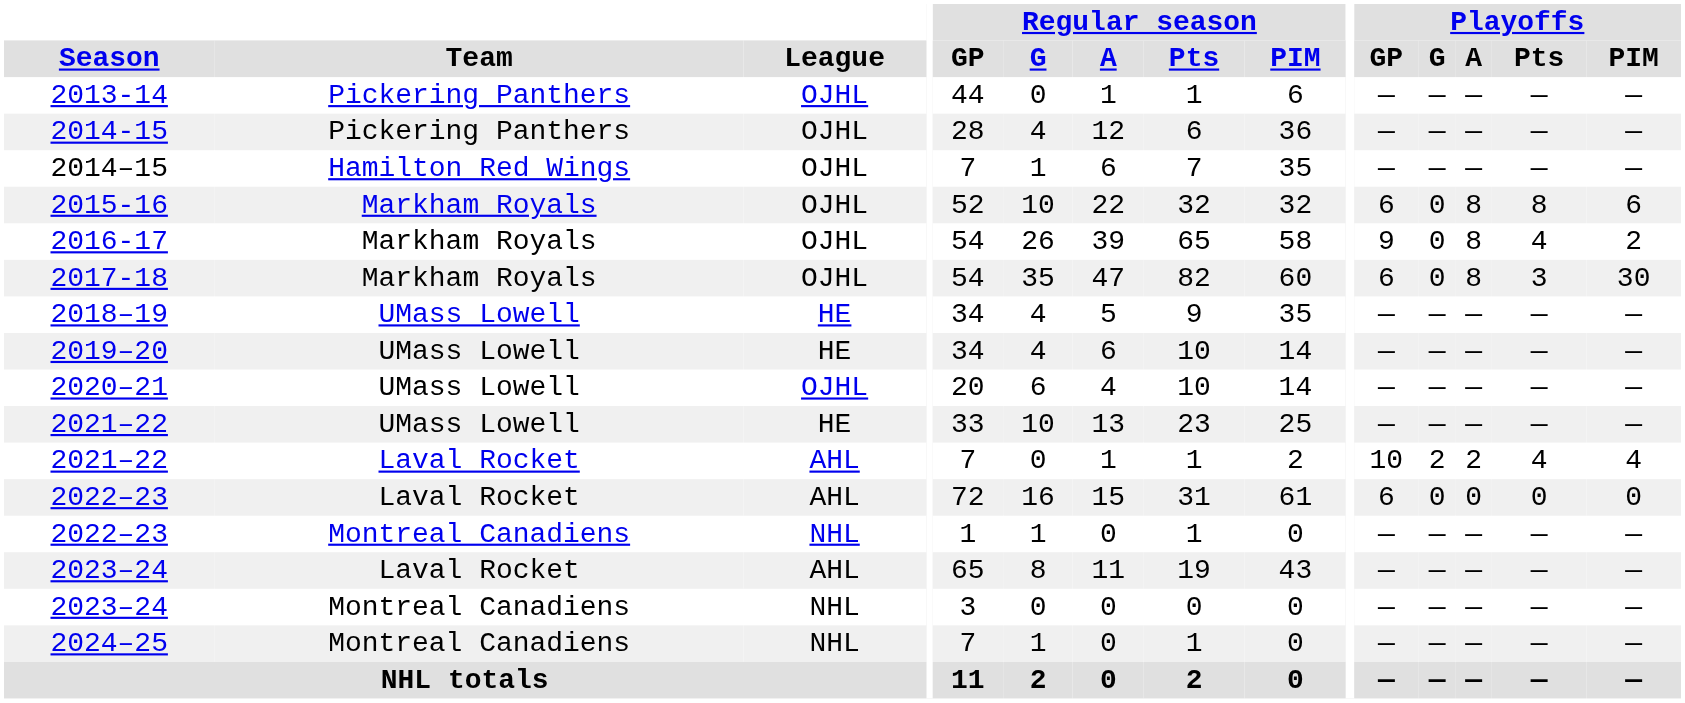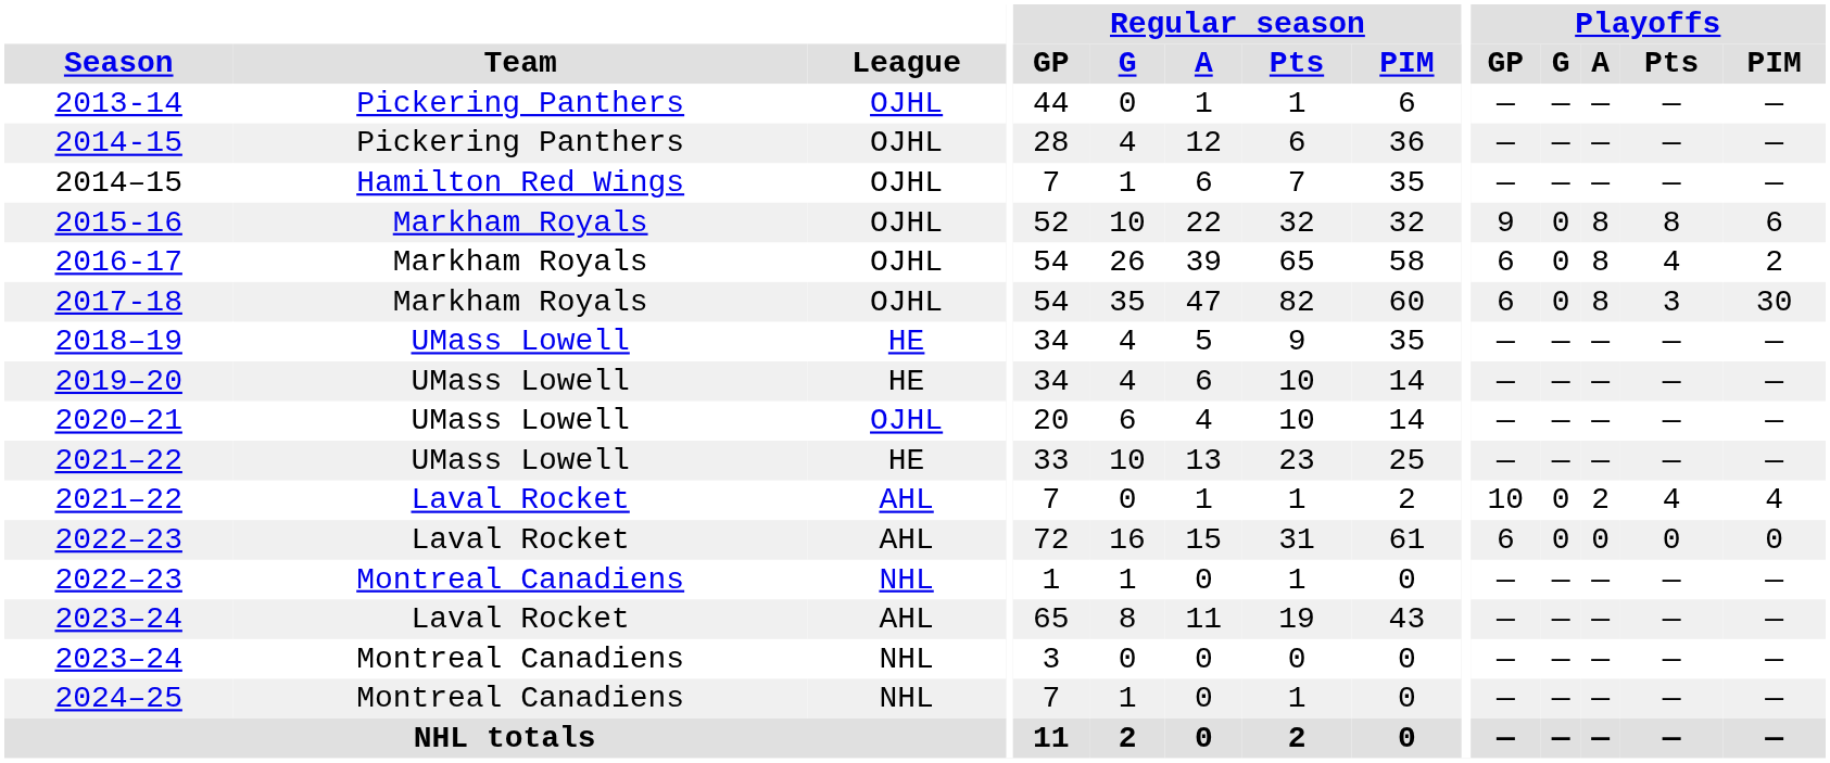2015-16 | Playoffs / GP: 6 -> 9
2016-17 | Playoffs / GP: 9 -> 6
2021–22 / Laval Rocket | Playoffs / G: 2 -> 0
